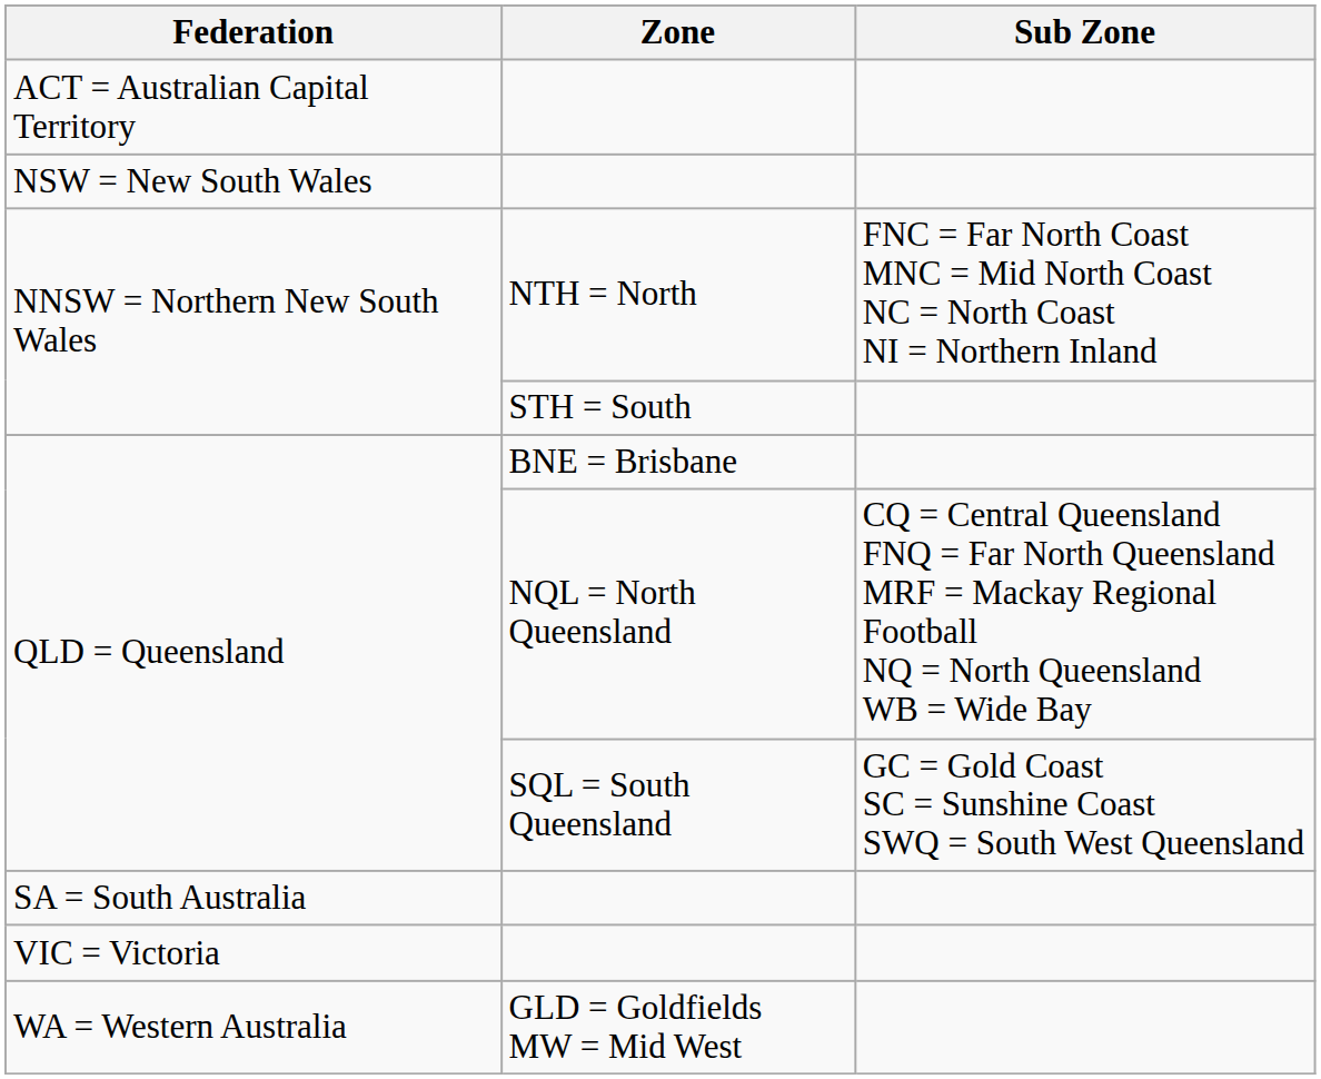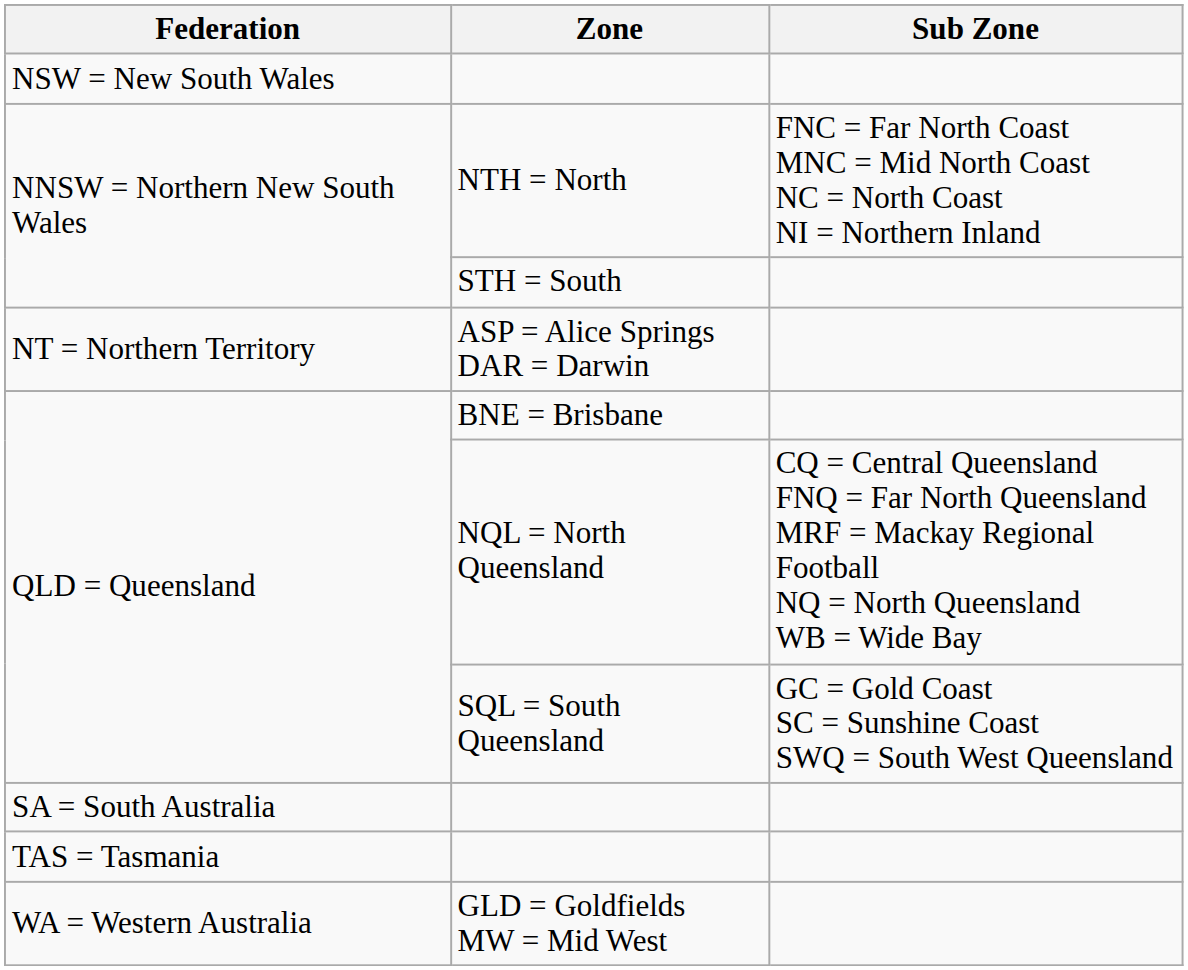- row: ACT = Australian Capital Territory
+ row: NT = Northern Territory | ASP = Alice Springs DAR = Darwin
+ row: TAS = Tasmania
- row: VIC = Victoria
